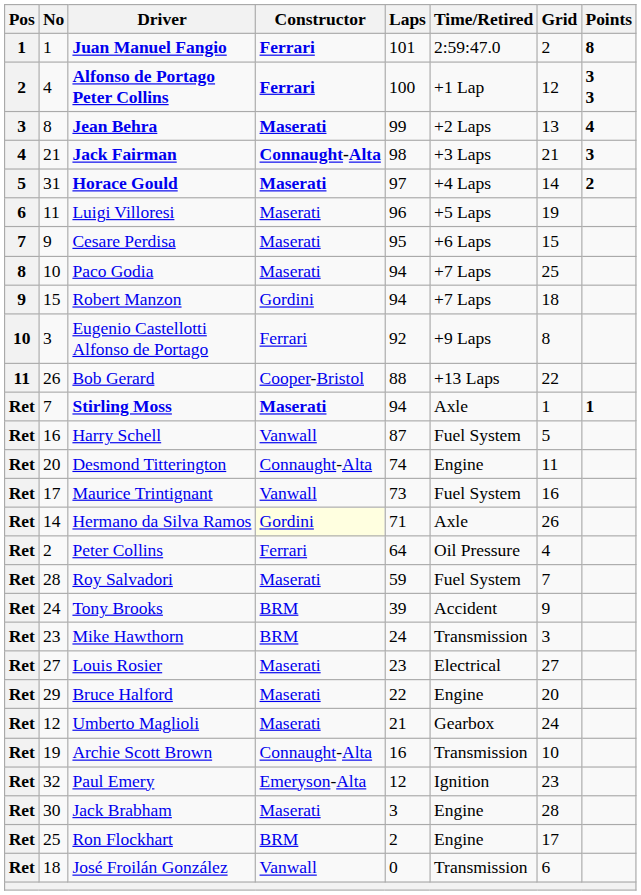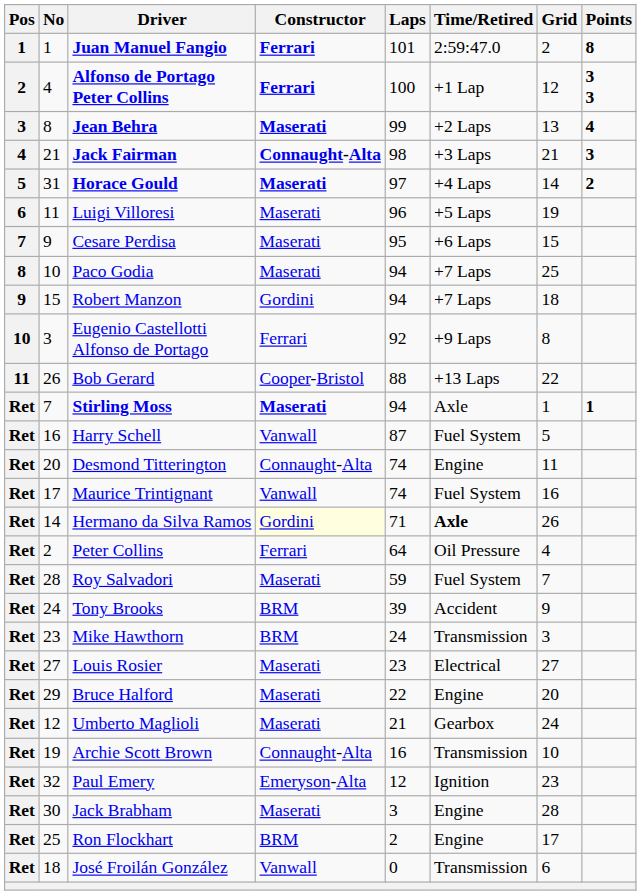Maurice Trintignant | Laps: 73 -> 74
Hermano da Silva Ramos | Time/Retired: normal -> bold
